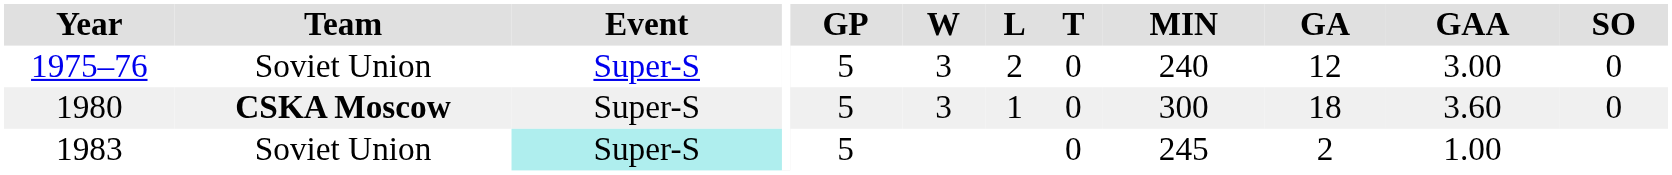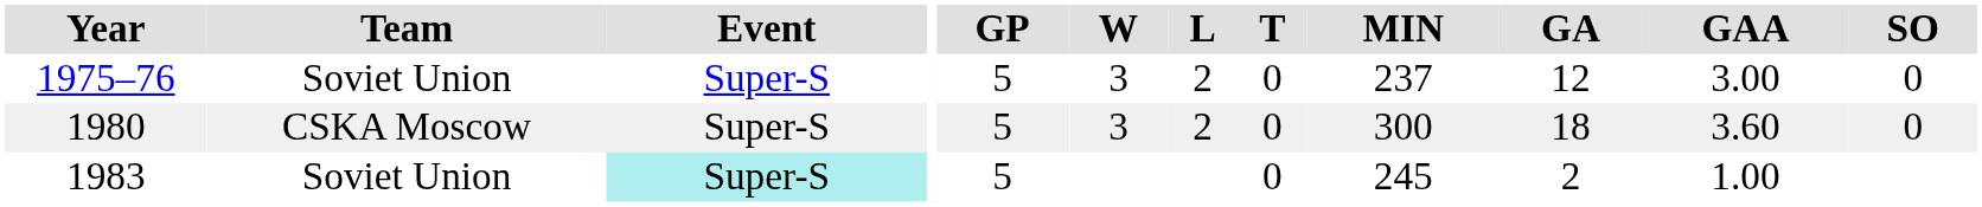1975–76 | MIN: 240 -> 237
1980 | Team: bold -> normal
1980 | L: 1 -> 2
